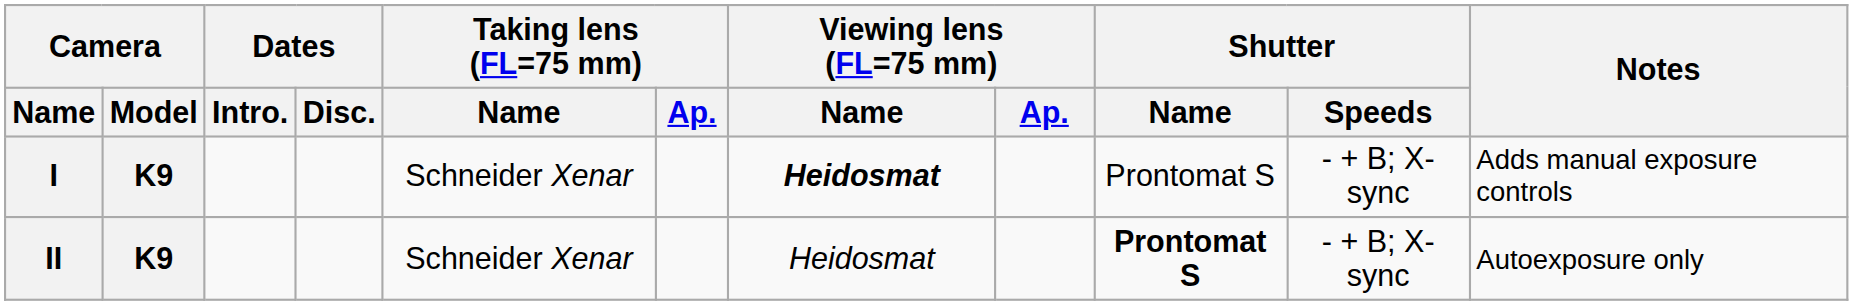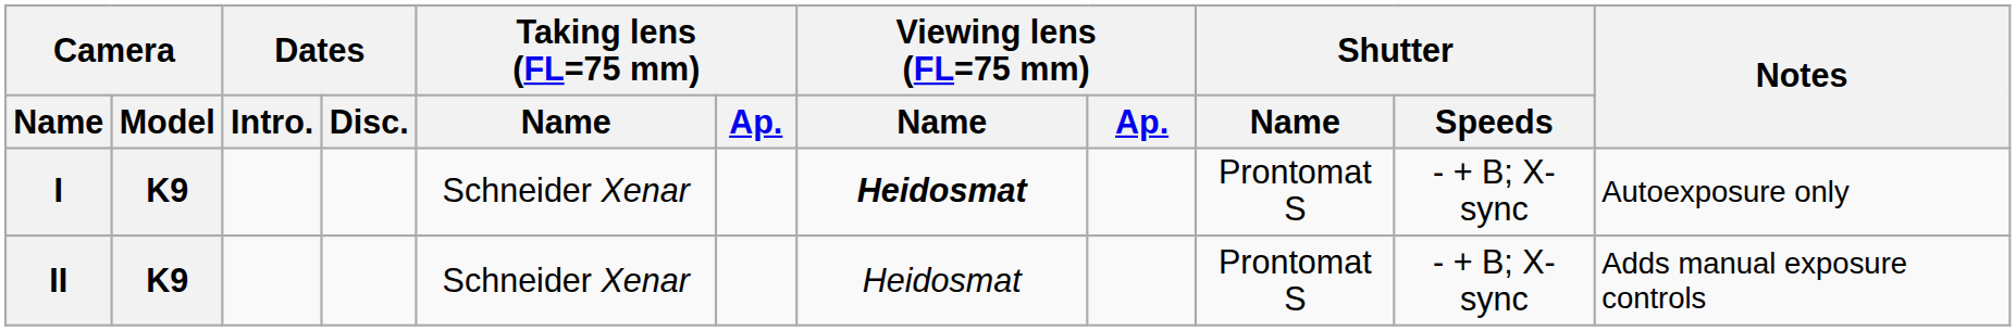I | Notes: Adds manual exposure controls -> Autoexposure only
II | Shutter / Name: bold -> normal
II | Notes: Autoexposure only -> Adds manual exposure controls
